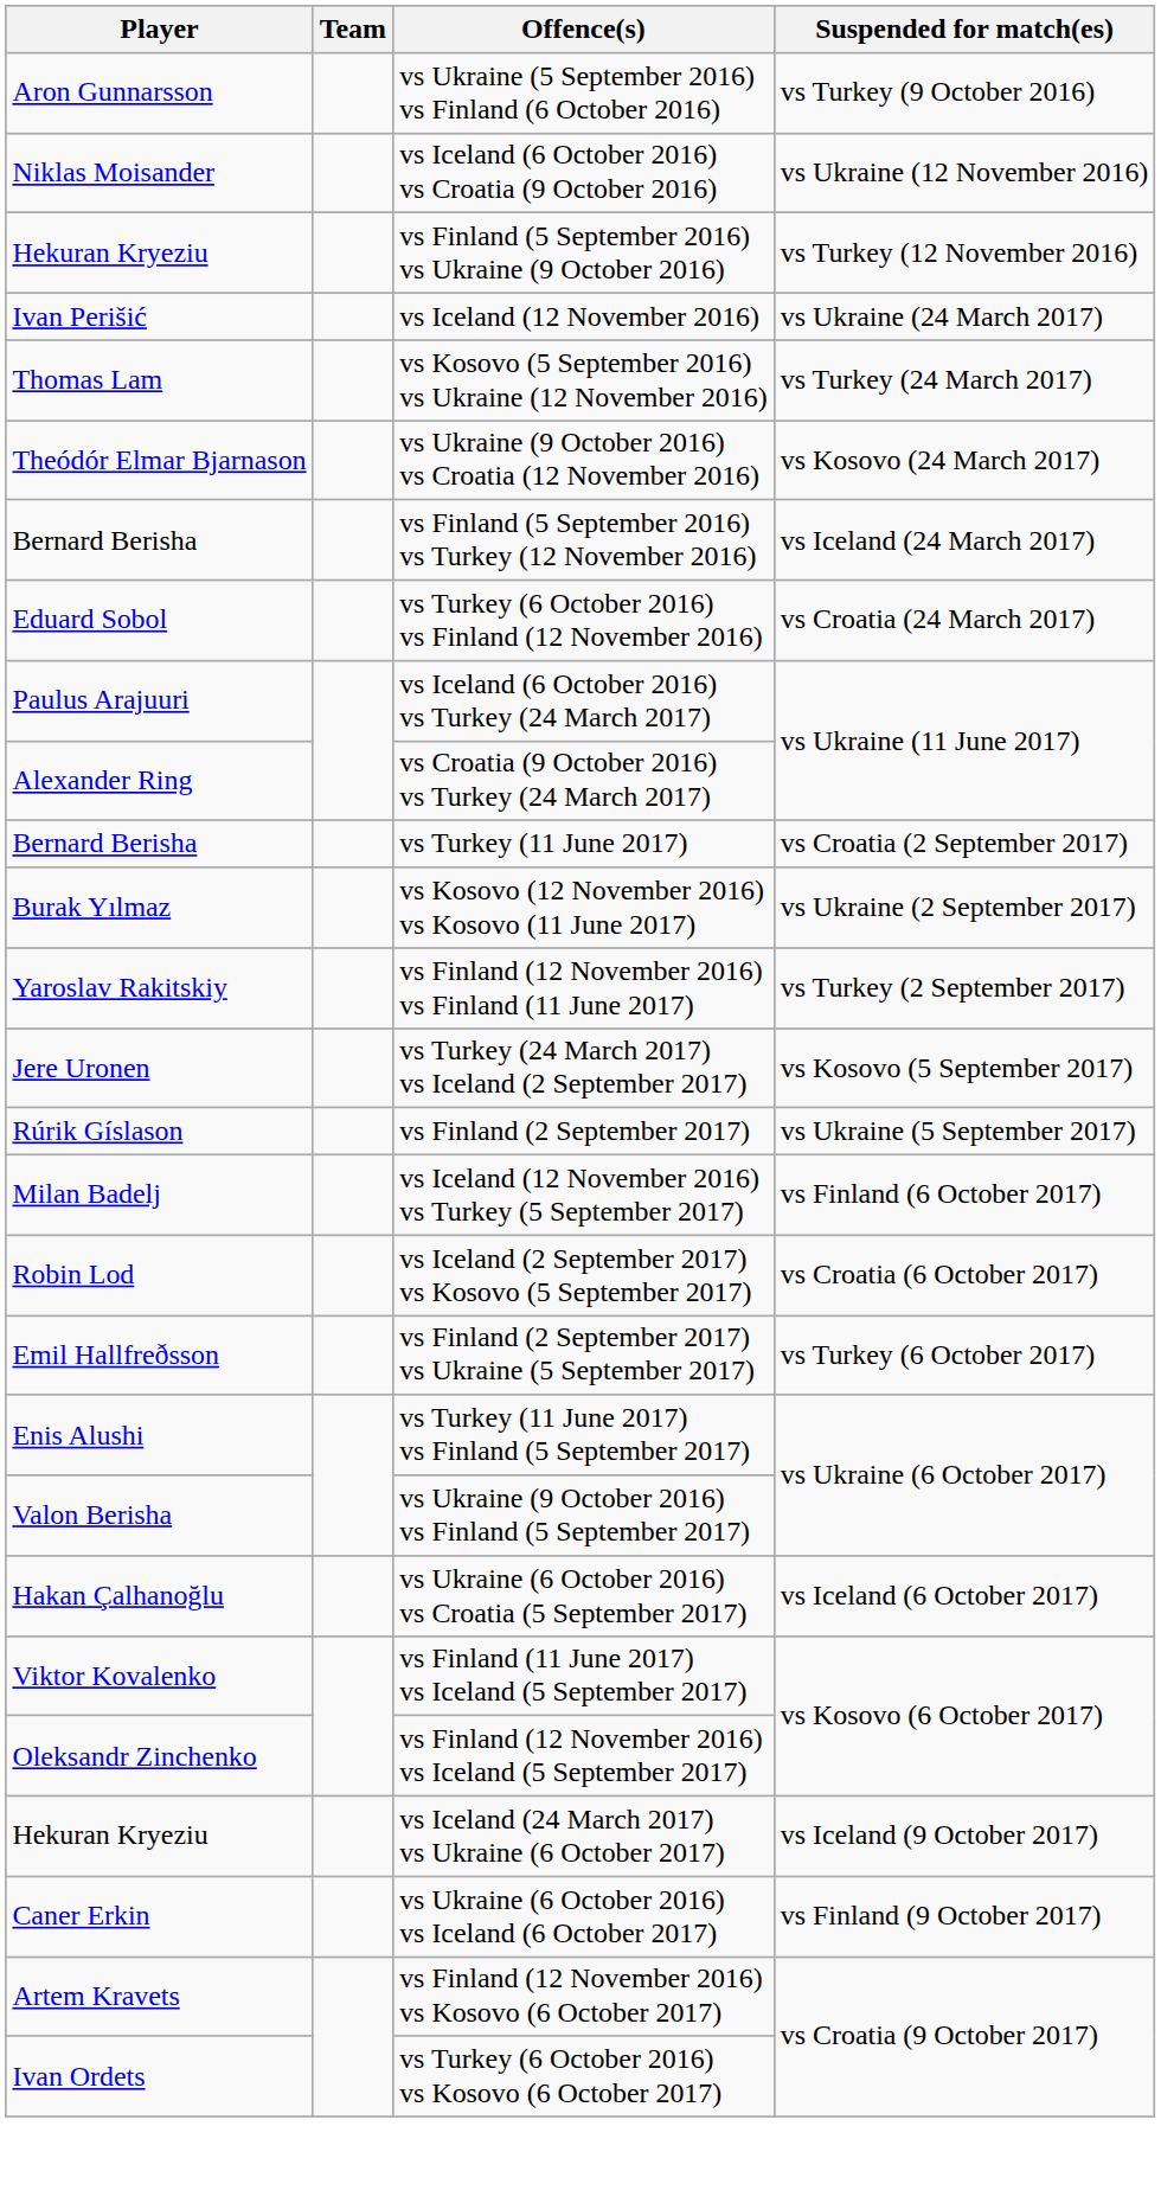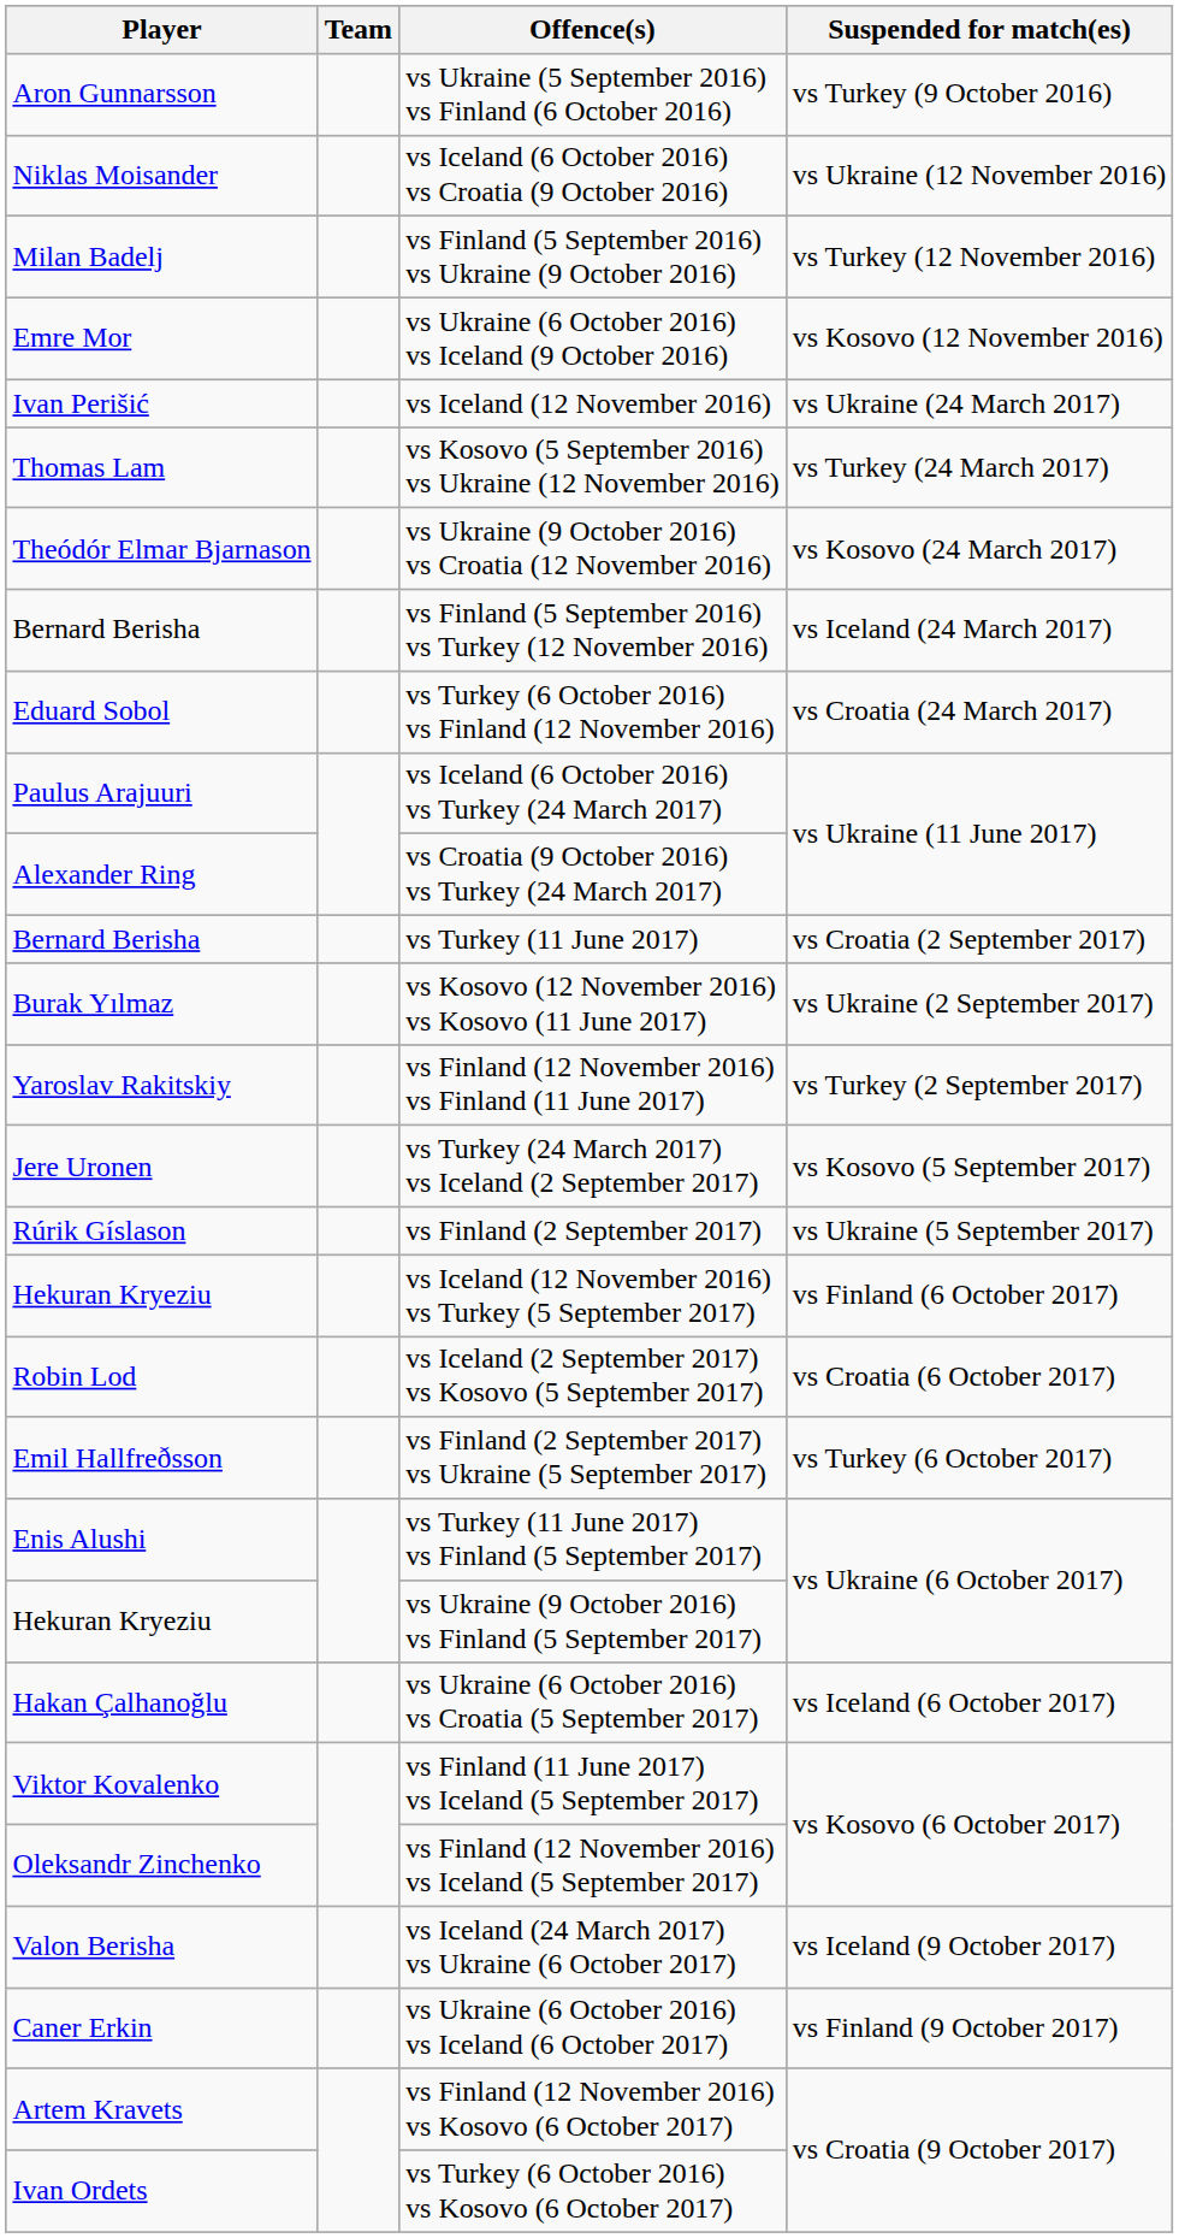vs Finland (5 September 2016) vs Ukraine (9 October 2016) | Player: Hekuran Kryeziu -> Milan Badelj
+ row: Emre Mor | vs Ukraine (6 October 2016) vs Iceland (9 October 2016) | vs Kosovo (12 November 2016)
vs Iceland (12 November 2016) vs Turkey (5 September 2017) | Player: Milan Badelj -> Hekuran Kryeziu
vs Ukraine (9 October 2016) vs Finland (5 September 2017) | Player: Valon Berisha -> Hekuran Kryeziu
vs Iceland (24 March 2017) vs Ukraine (6 October 2017) | Player: Hekuran Kryeziu -> Valon Berisha
